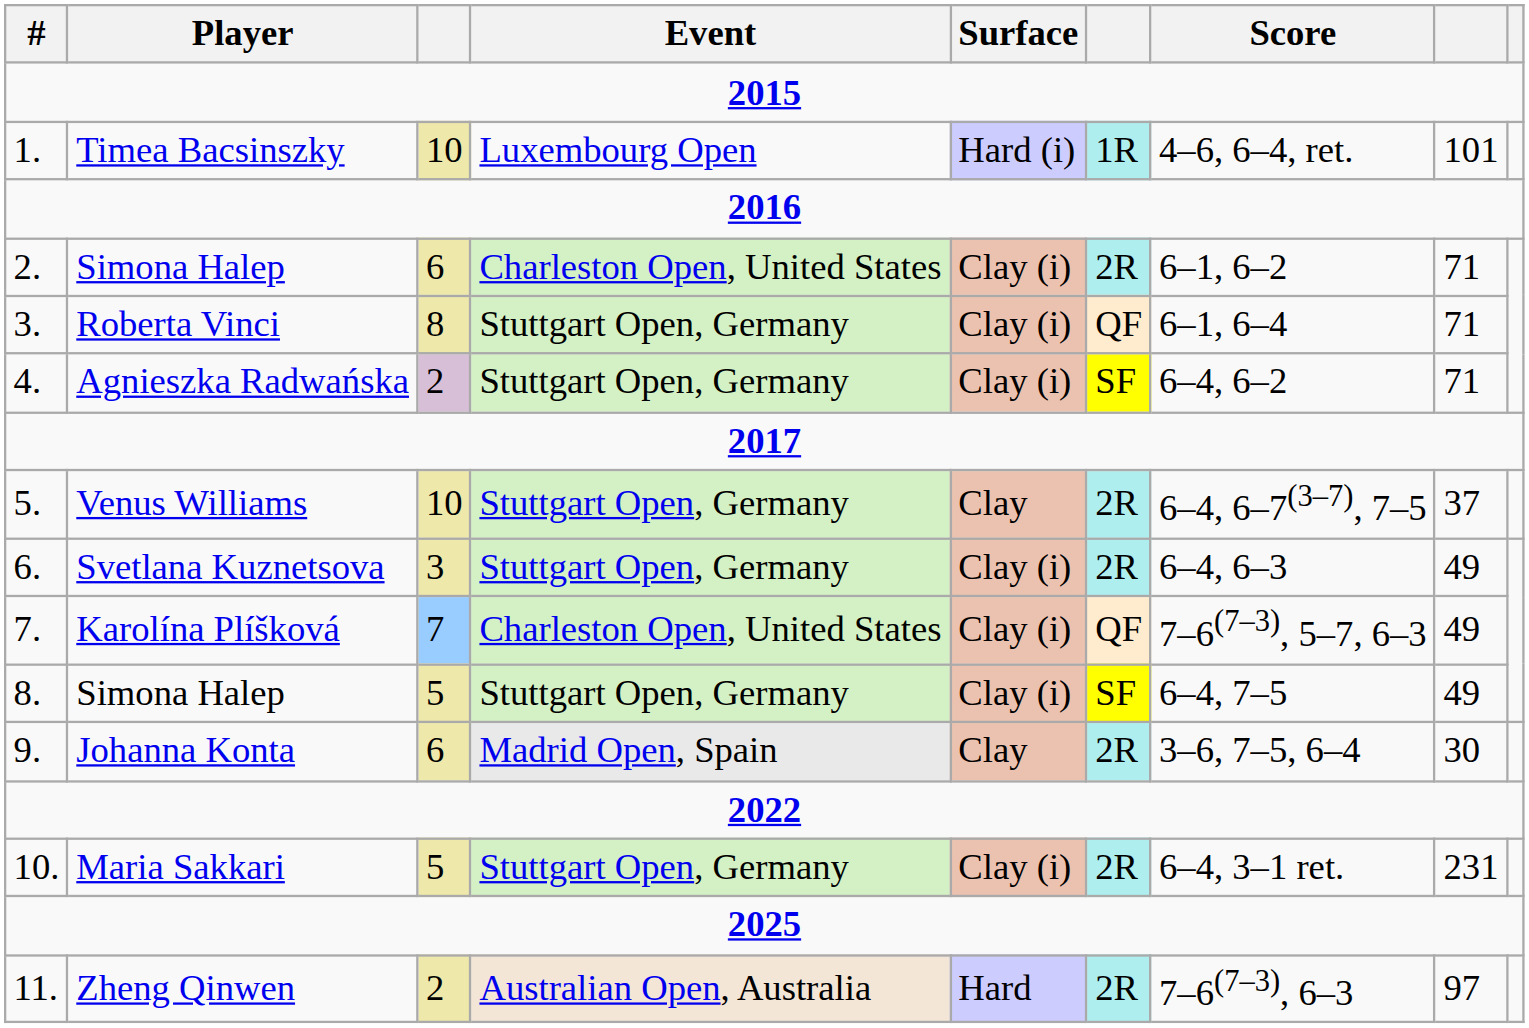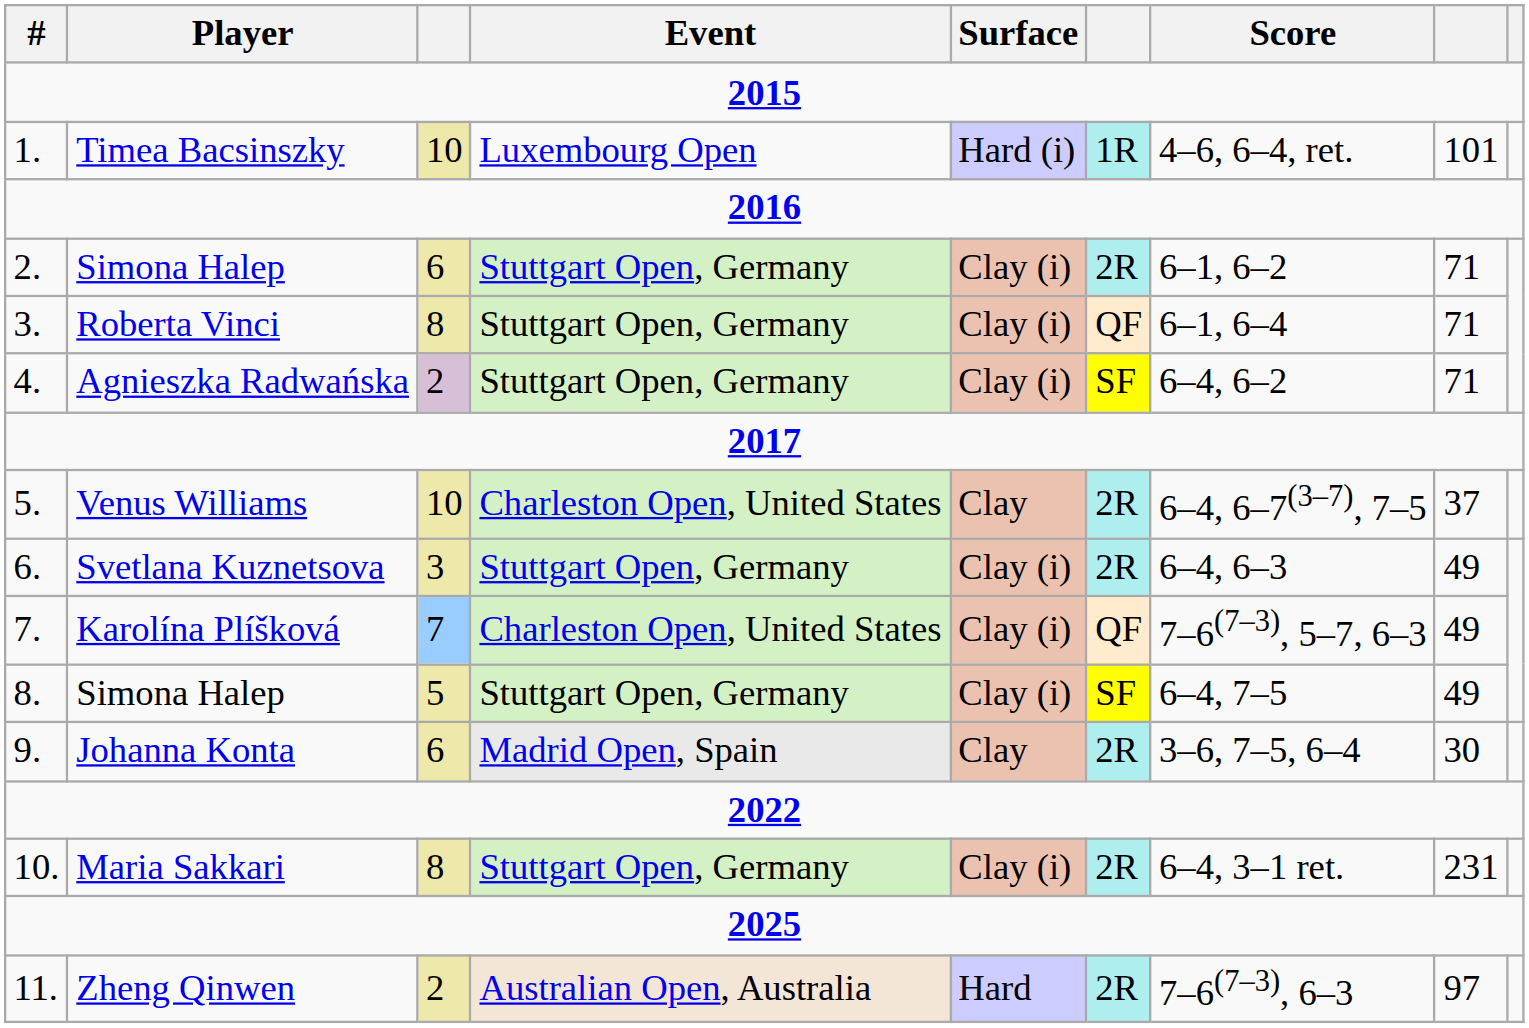2. / Simona Halep | Event: Charleston Open, United States -> Stuttgart Open, Germany
Venus Williams | Event: Stuttgart Open, Germany -> Charleston Open, United States
Maria Sakkari | column 3: 5 -> 8
